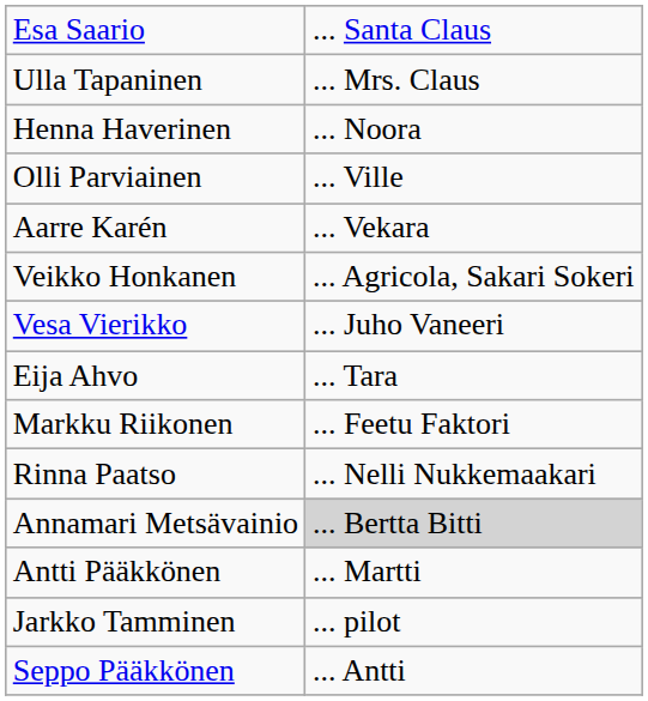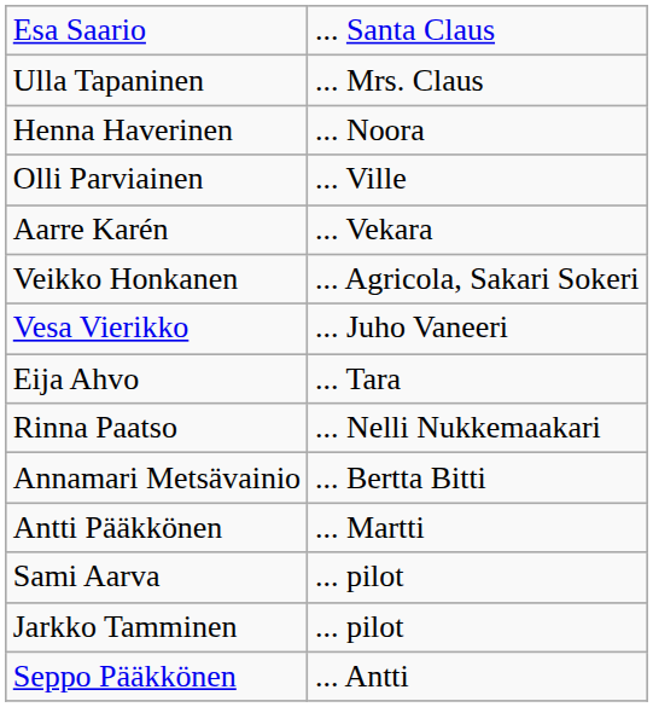- row: Markku Riikonen | ... Feetu Faktori
Annamari Metsävainio | column 2: lightgrey background -> no background
+ row: Sami Aarva | ... pilot
